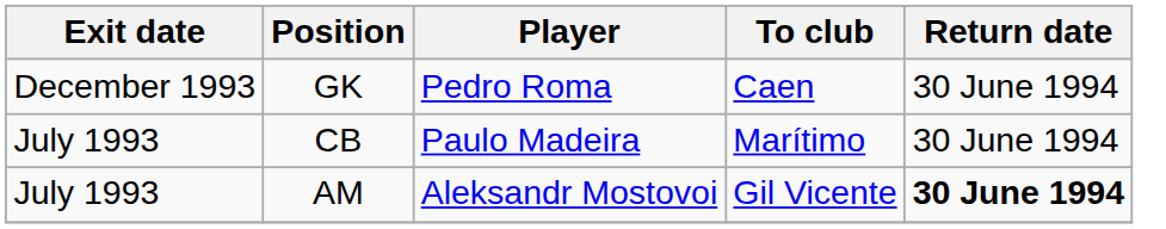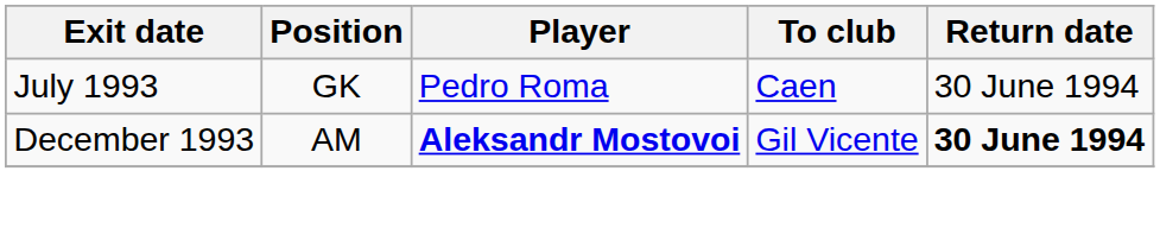GK | Exit date: December 1993 -> July 1993
- row: July 1993 | CB | Paulo Madeira | Marítimo | 30 June 1994
AM | Exit date: July 1993 -> December 1993
AM | Player: normal -> bold
